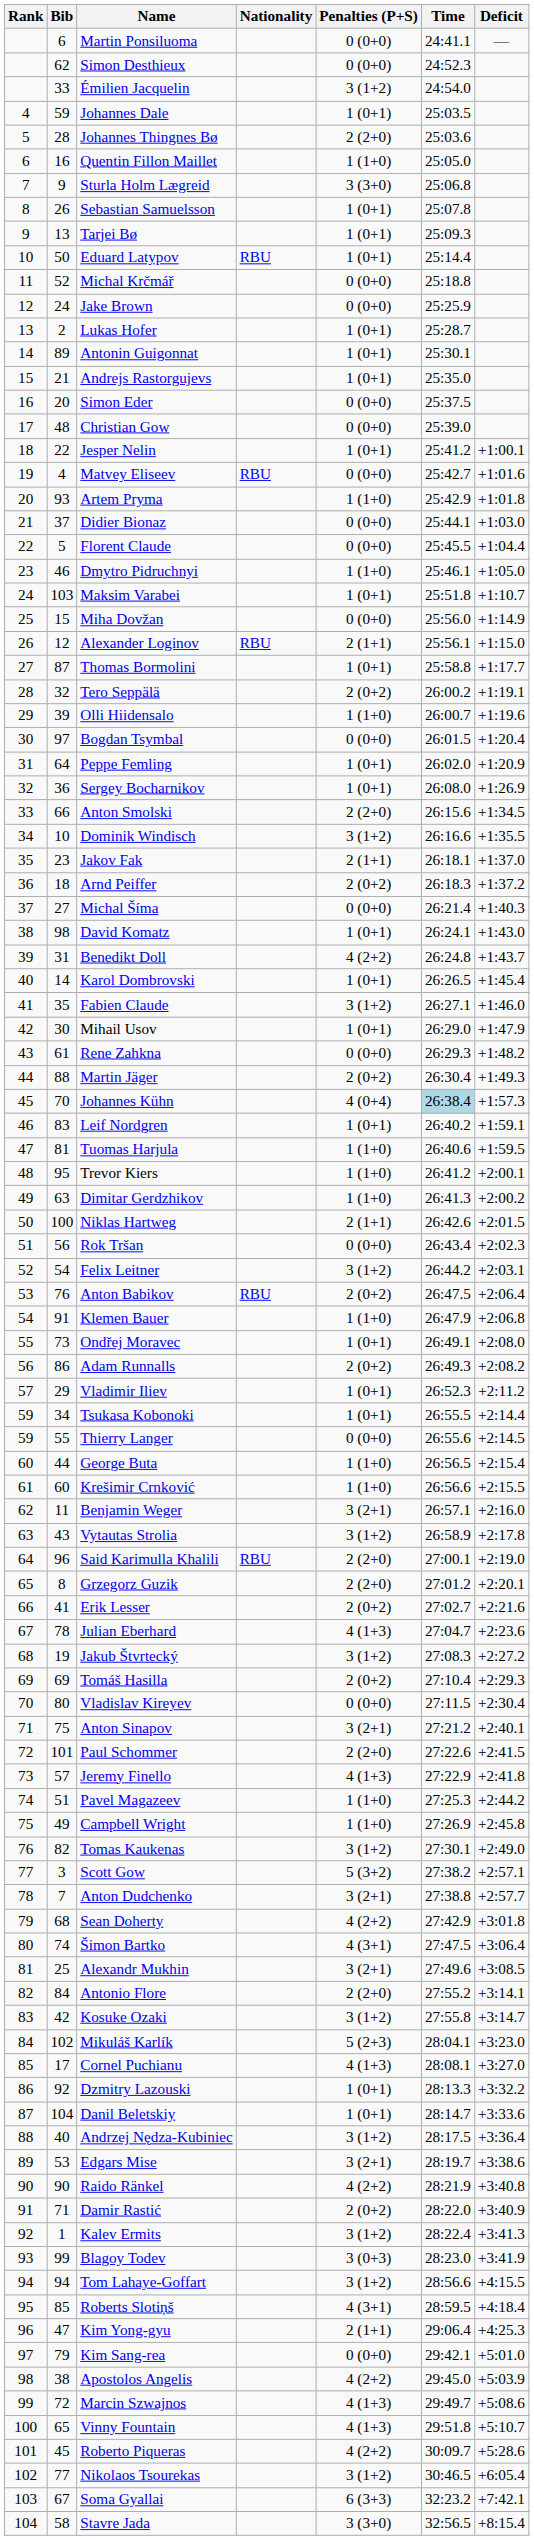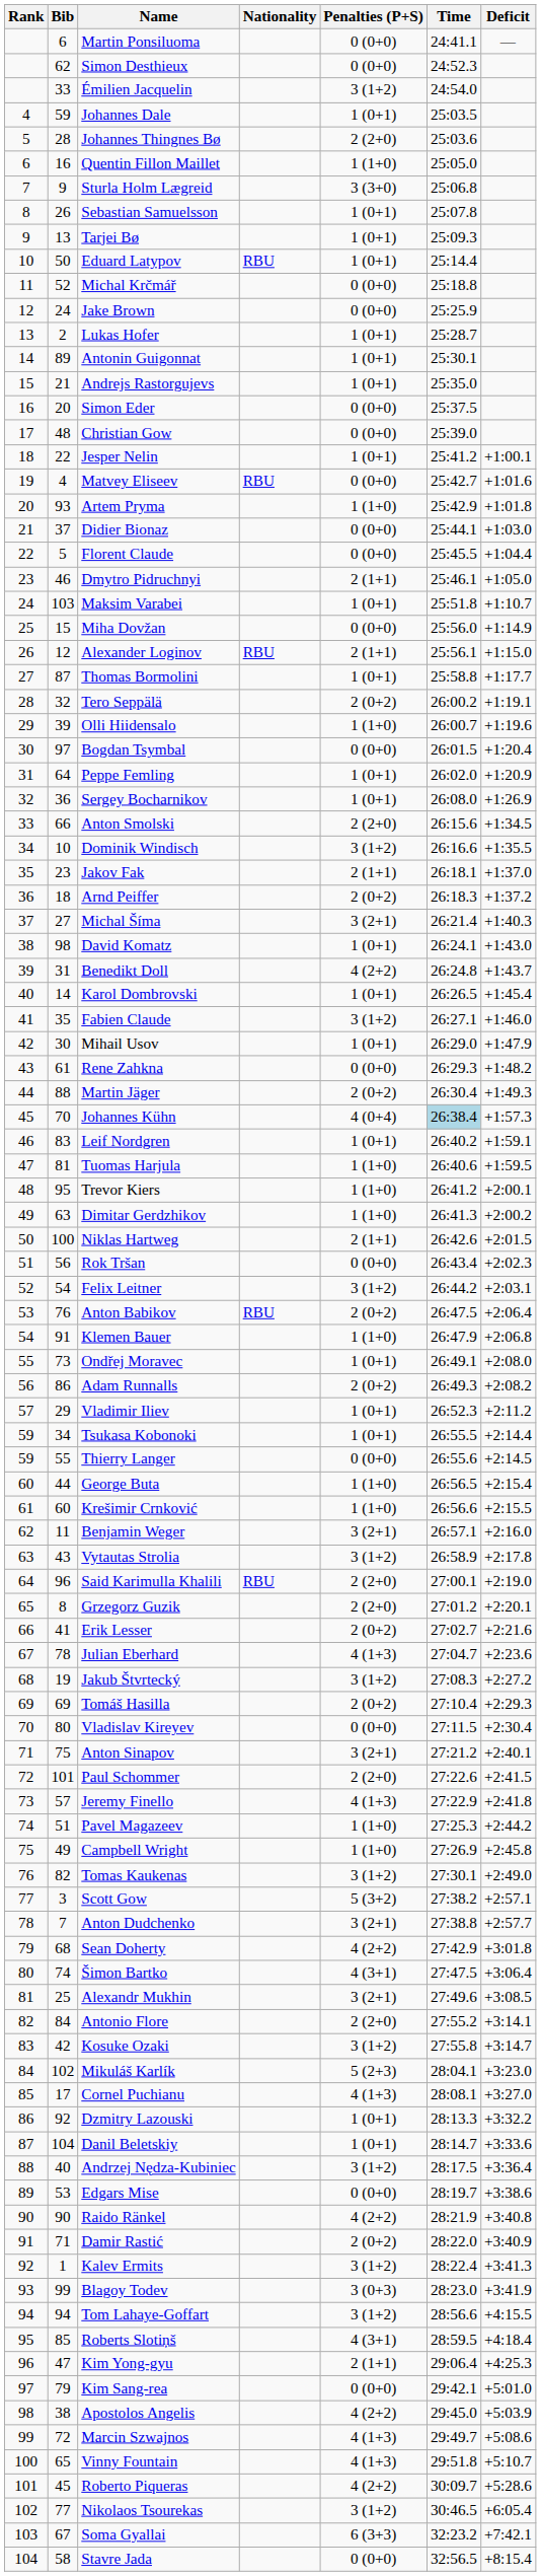Dmytro Pidruchnyi | Penalties (P+S): 1 (1+0) -> 2 (1+1)
Michal Šíma | Penalties (P+S): 0 (0+0) -> 3 (2+1)
Edgars Mise | Penalties (P+S): 3 (2+1) -> 0 (0+0)
Stavre Jada | Penalties (P+S): 3 (3+0) -> 0 (0+0)
